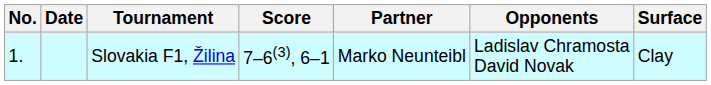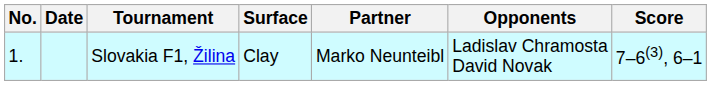columns swapped: Surface <-> Score
